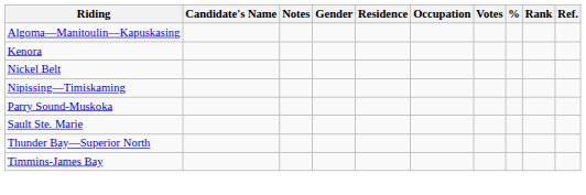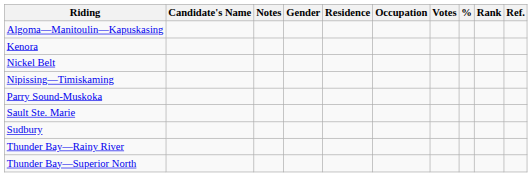+ row: Sudbury
+ row: Thunder Bay—Rainy River
- row: Timmins-James Bay
